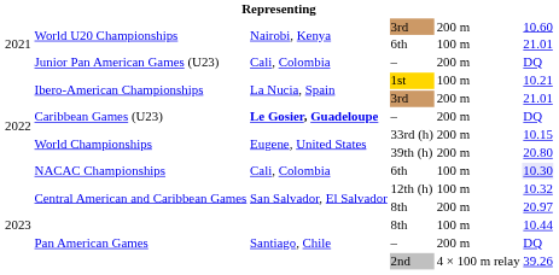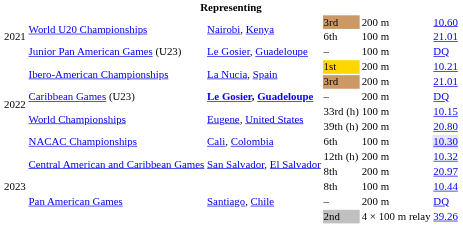Junior Pan American Games (U23) / – | column 3: Cali, Colombia -> Le Gosier, Guadeloupe
Junior Pan American Games (U23) / – | column 5: 200 m -> 100 m
1st | column 5: 100 m -> 200 m
33rd (h) | column 5: 200 m -> 100 m
12th (h) | column 5: 100 m -> 200 m
